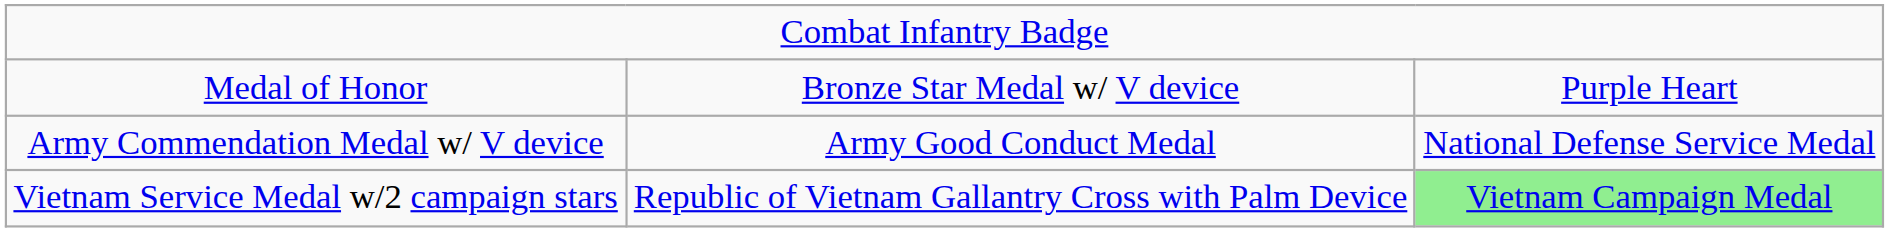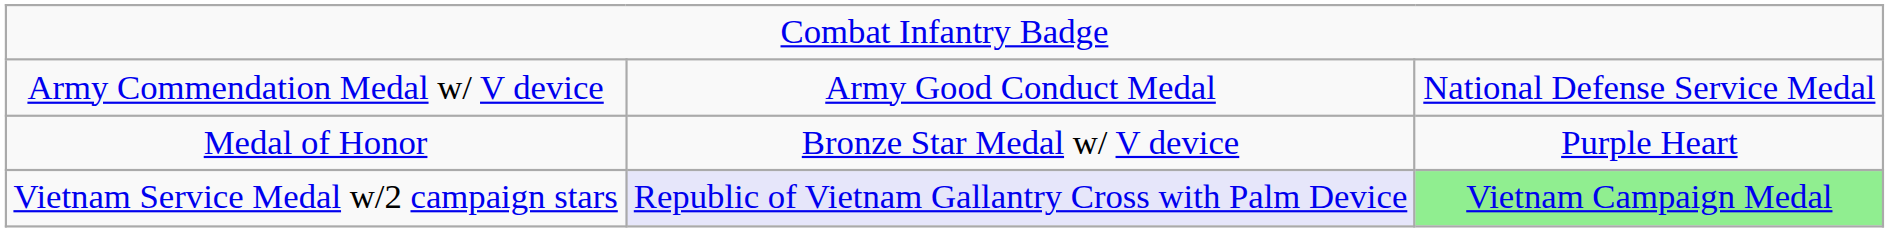rows swapped: Medal of Honor <-> Army Commendation Medal w/ V device
Vietnam Service Medal w/2 campaign stars | column 2: no background -> lavender background
